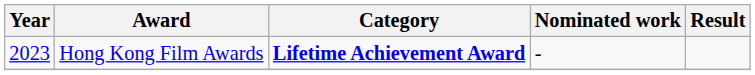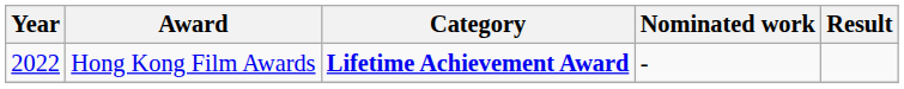Hong Kong Film Awards | Year: 2023 -> 2022
